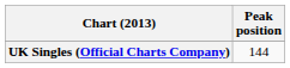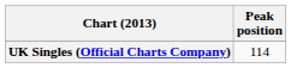UK Singles (Official Charts Company) | Peak position: 144 -> 114
